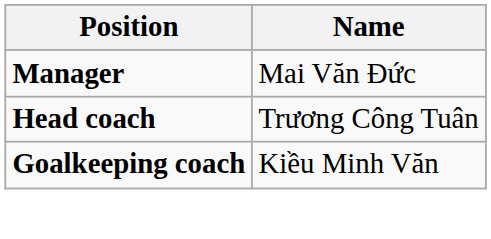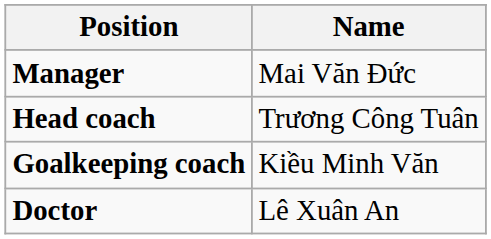+ row: Doctor | Lê Xuân An
